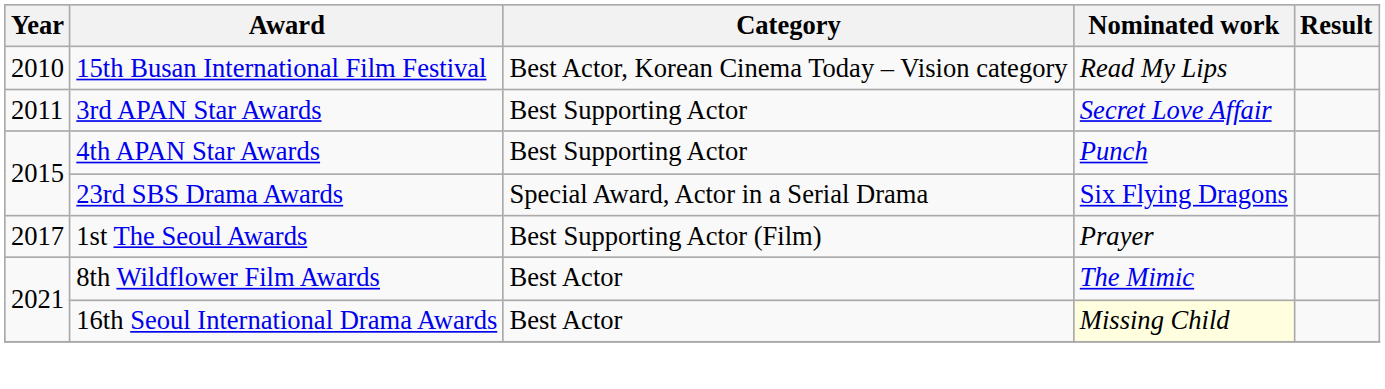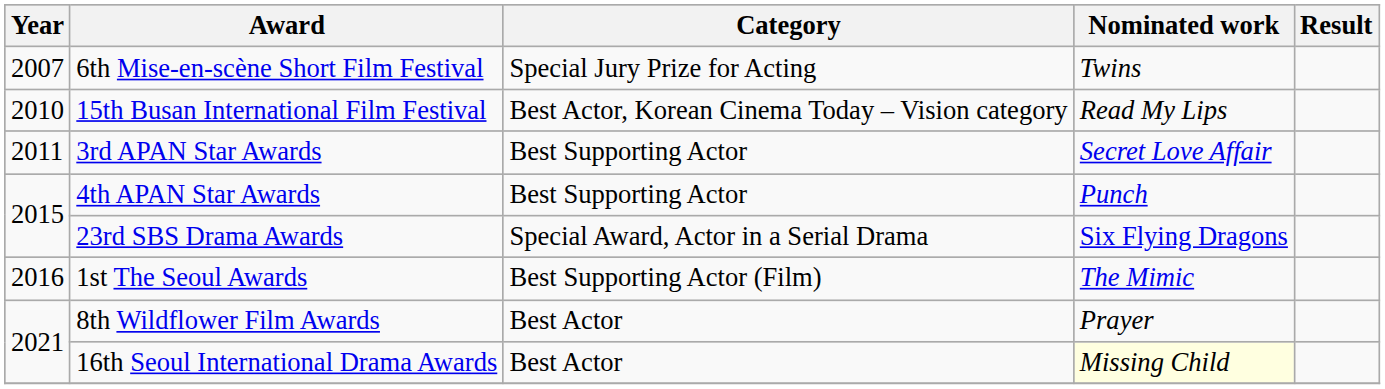+ row: 2007 | 6th Mise-en-scène Short Film Festival | Special Jury Prize for Acting | Twins
1st The Seoul Awards | Year: 2017 -> 2016
1st The Seoul Awards | Nominated work: Prayer -> The Mimic
8th Wildflower Film Awards | Nominated work: The Mimic -> Prayer
